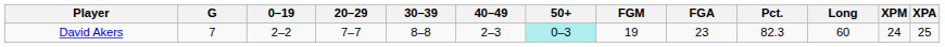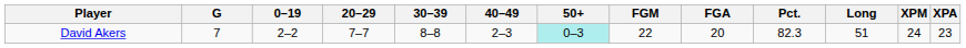David Akers | FGM: 19 -> 22
David Akers | FGA: 23 -> 20
David Akers | Long: 60 -> 51
David Akers | XPA: 25 -> 23
